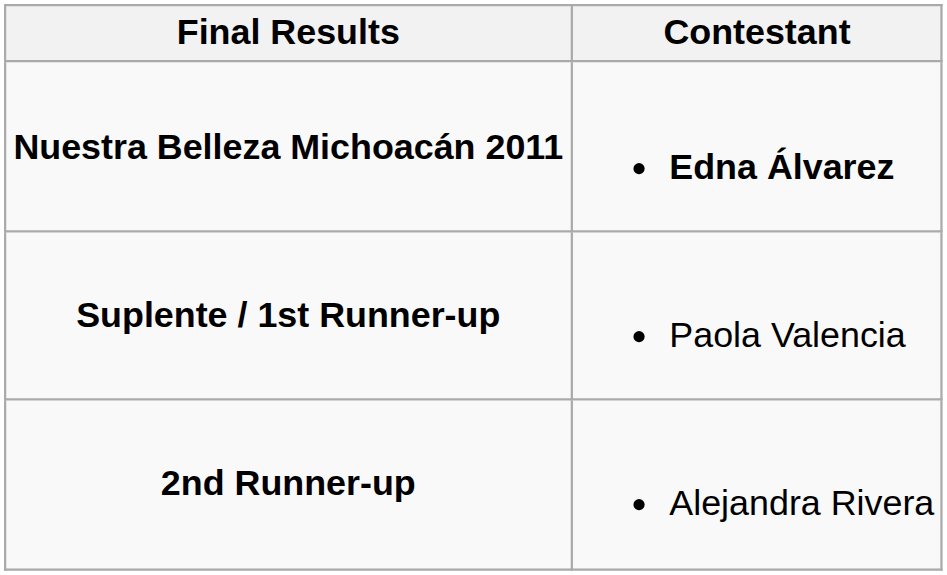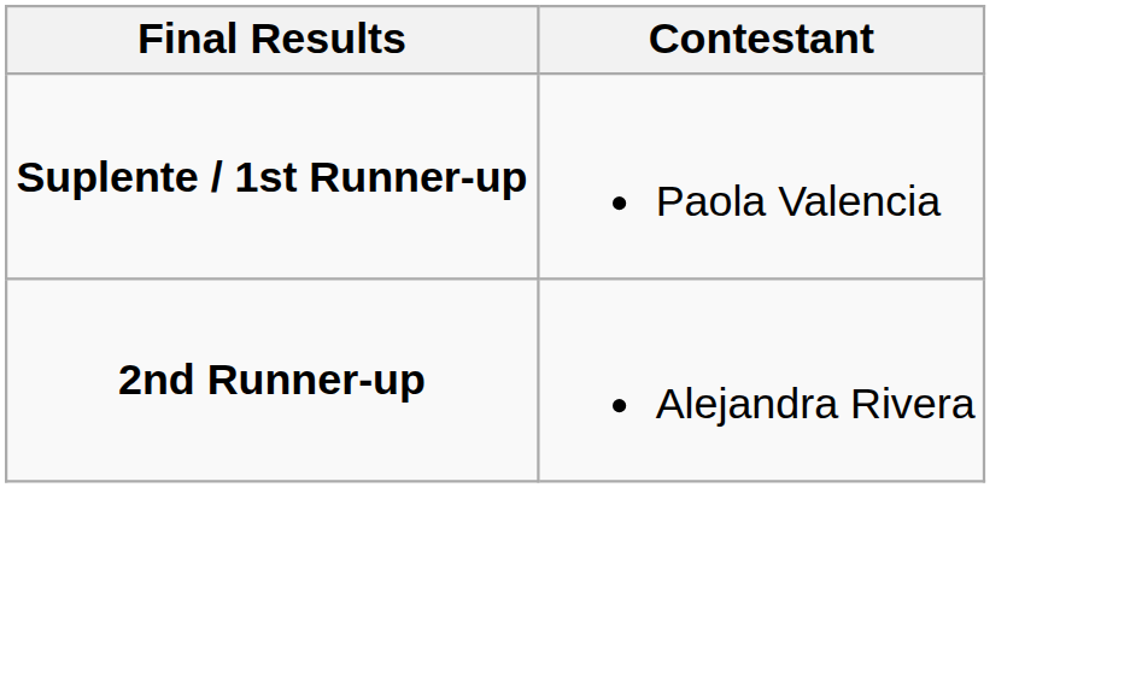- row: Nuestra Belleza Michoacán 2011 | Edna Álvarez
